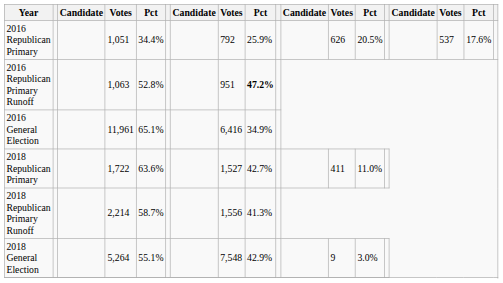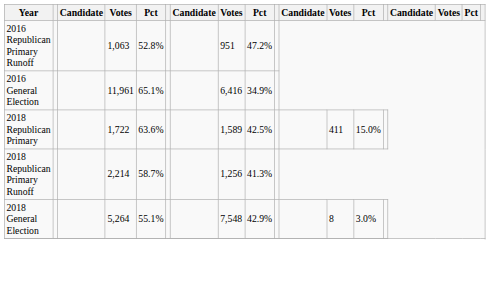- row: 2016 Republican Primary | 1,051 | 34.4% | 792 | 25.9% | 626 | 20.5% | 537 | 17.6%
2016 Republican Primary Runoff | column 9: bold -> normal
2018 Republican Primary | column 8: 1,527 -> 1,589
2018 Republican Primary | column 9: 42.7% -> 42.5%
2018 Republican Primary | column 13: 11.0% -> 15.0%
2018 Republican Primary Runoff | column 8: 1,556 -> 1,256
2018 General Election | column 12: 9 -> 8
